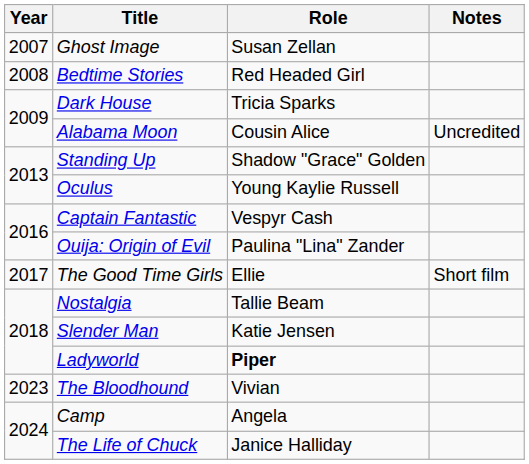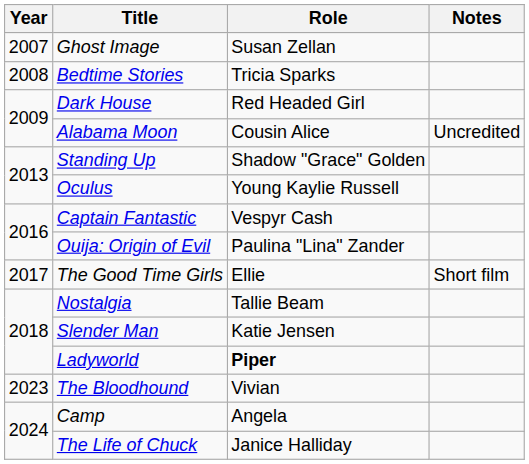Bedtime Stories | Role: Red Headed Girl -> Tricia Sparks
Dark House | Role: Tricia Sparks -> Red Headed Girl
